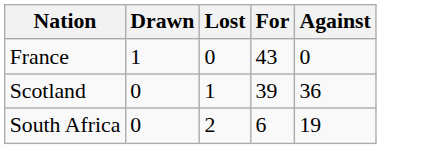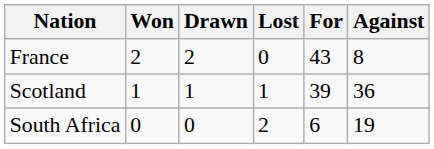+ column: Won | 2 | 1 | 0
France | Drawn: 1 -> 2
France | Against: 0 -> 8
Scotland | Drawn: 0 -> 1
